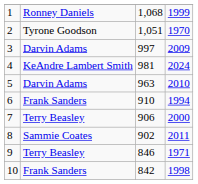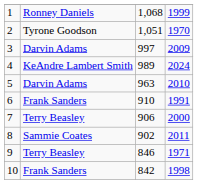4 | column 3: 981 -> 989
6 | column 4: 1994 -> 1991
